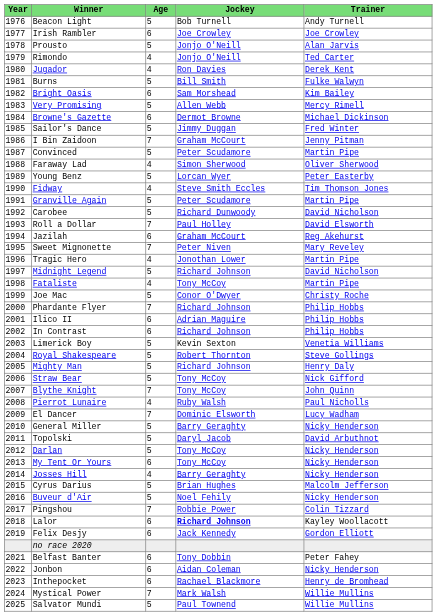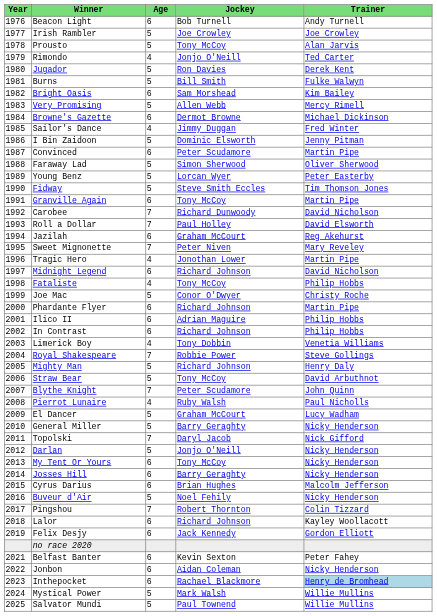Beacon Light | Age: 5 -> 6
Irish Rambler | Age: 6 -> 5
Prousto | Jockey: Jonjo O'Neill -> Tony McCoy
Jugador | Age: 4 -> 5
Sailor's Dance | Age: 5 -> 4
I Bin Zaidoon | Age: 7 -> 5
I Bin Zaidoon | Jockey: Graham McCourt -> Dominic Elsworth
Convinced | Age: 5 -> 6
Faraway Lad | Age: 4 -> 5
Fidway | Age: 4 -> 5
Granville Again | Age: 5 -> 6
Granville Again | Jockey: Peter Scudamore -> Tony McCoy
Carobee | Age: 5 -> 7
Midnight Legend | Age: 5 -> 6
Fataliste | Trainer: Martin Pipe -> Philip Hobbs
Phardante Flyer | Age: 7 -> 6
Phardante Flyer | Trainer: Philip Hobbs -> Martin Pipe
Limerick Boy | Age: 5 -> 4
Limerick Boy | Jockey: Kevin Sexton -> Tony Dobbin
Royal Shakespeare | Age: 5 -> 7
Royal Shakespeare | Jockey: Robert Thornton -> Robbie Power
Straw Bear | Trainer: Nick Gifford -> David Arbuthnot
Blythe Knight | Jockey: Tony McCoy -> Peter Scudamore
El Dancer | Age: 7 -> 5
El Dancer | Jockey: Dominic Elsworth -> Graham McCourt
Topolski | Age: 5 -> 7
Topolski | Trainer: David Arbuthnot -> Nick Gifford
Darlan | Jockey: Tony McCoy -> Jonjo O'Neill
Josses Hill | Age: 4 -> 6
Cyrus Darius | Age: 5 -> 6
Pingshou | Jockey: Robbie Power -> Robert Thornton
Lalor | Jockey: bold -> normal
Belfast Banter | Jockey: Tony Dobbin -> Kevin Sexton
Inthepocket | Trainer: no background -> lightblue background
Mystical Power | Age: 7 -> 5
